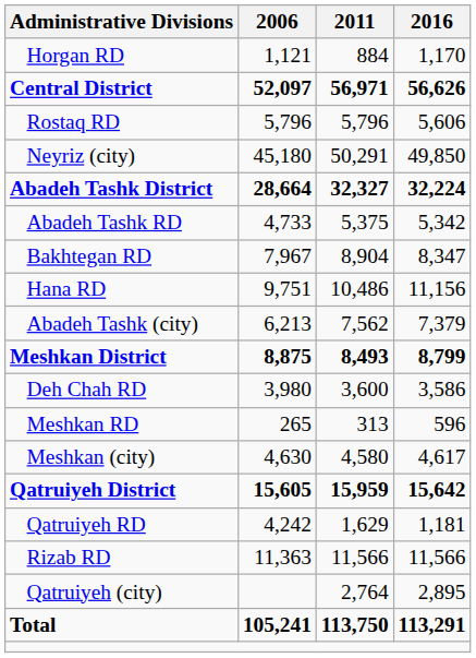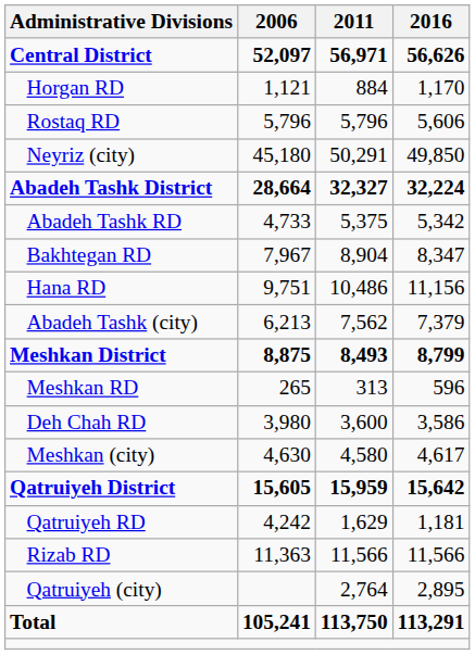rows swapped: Central District <-> Horgan RD
rows swapped: Deh Chah RD <-> Meshkan RD
